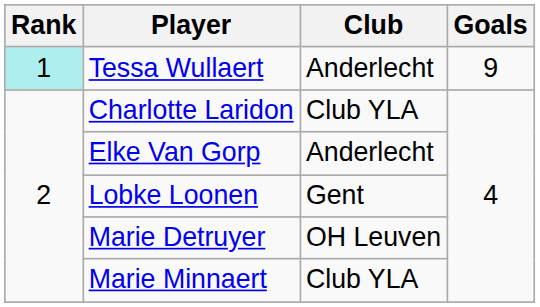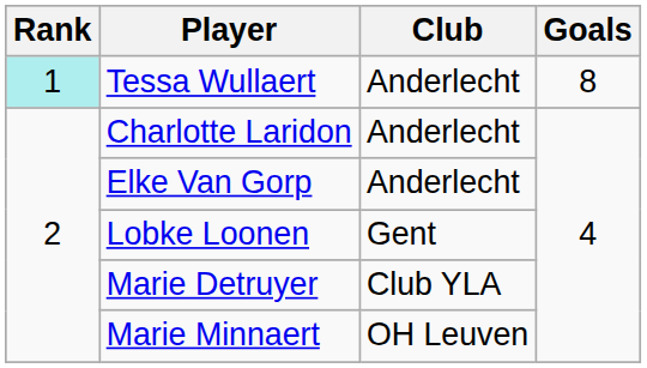Tessa Wullaert | Goals: 9 -> 8
Charlotte Laridon | Club: Club YLA -> Anderlecht
Marie Detruyer | Club: OH Leuven -> Club YLA
Marie Minnaert | Club: Club YLA -> OH Leuven
